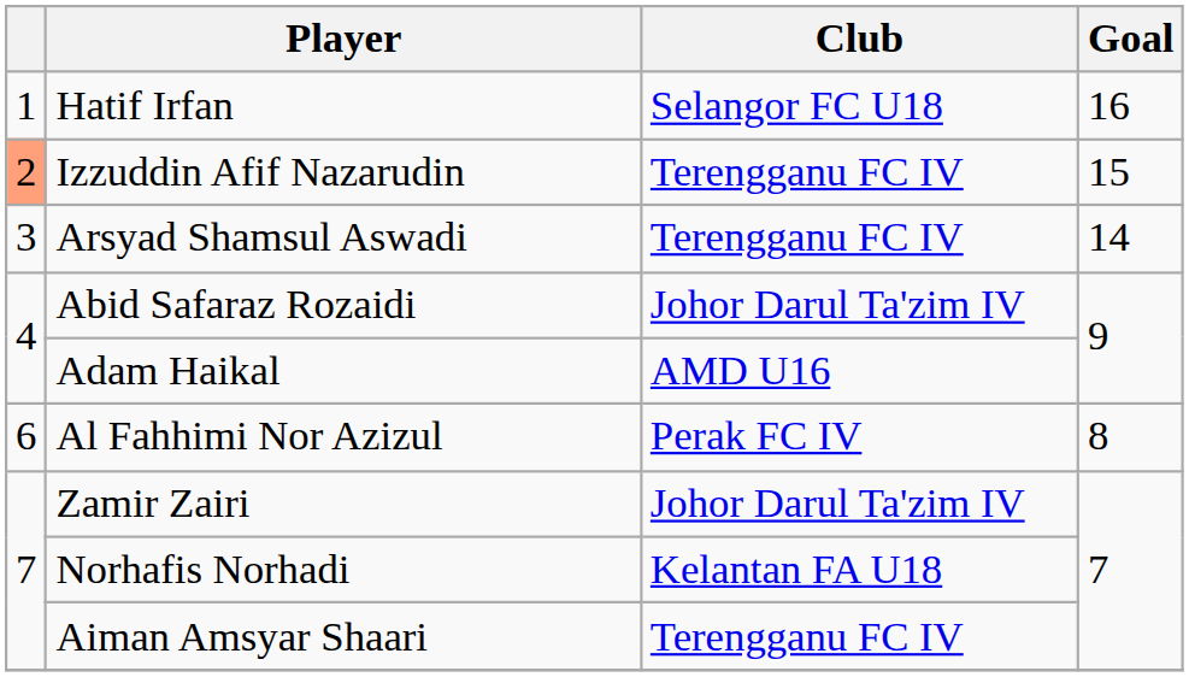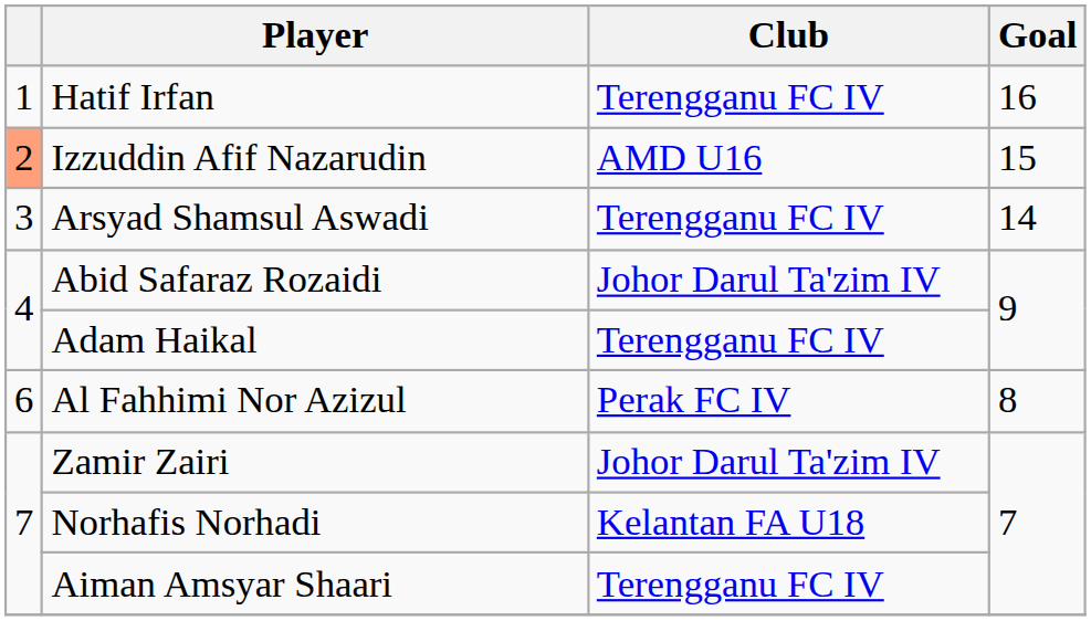Hatif Irfan | Club: Selangor FC U18 -> Terengganu FC IV
Izzuddin Afif Nazarudin | Club: Terengganu FC IV -> AMD U16
Adam Haikal | Club: AMD U16 -> Terengganu FC IV
